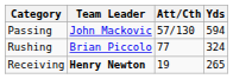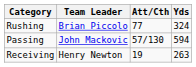rows swapped: Passing <-> Rushing
Receiving | Team Leader: bold -> normal
Receiving | Yds: 265 -> 263
